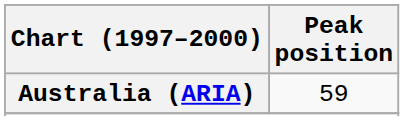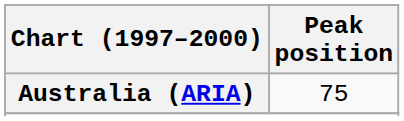Australia (ARIA) | Peak position: 59 -> 75
